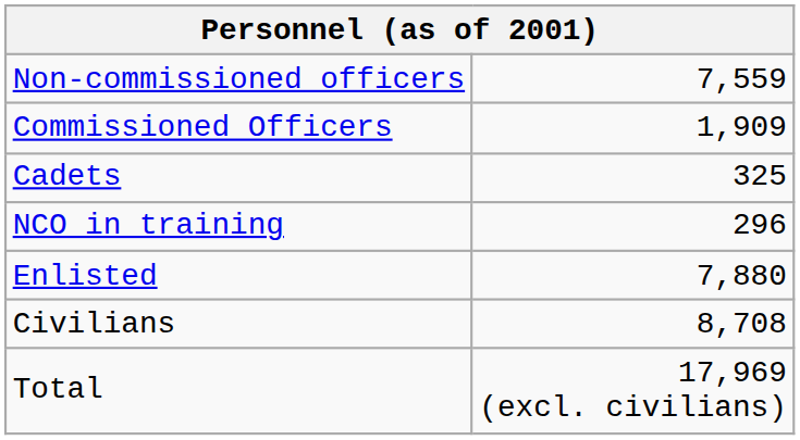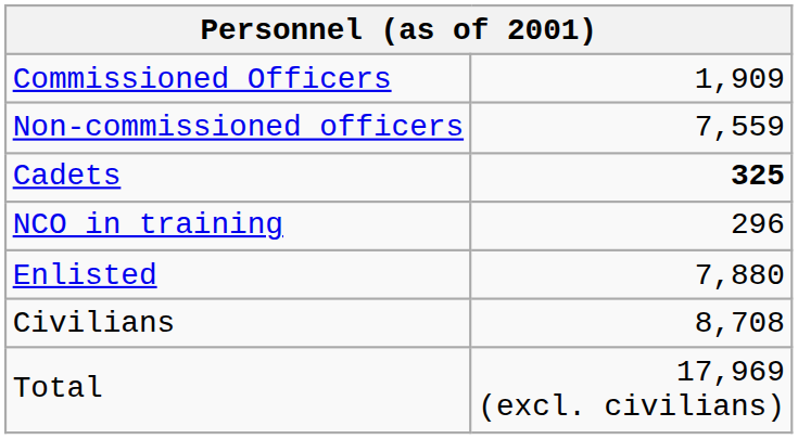rows swapped: Commissioned Officers <-> Non-commissioned officers
Cadets | column 2: normal -> bold
